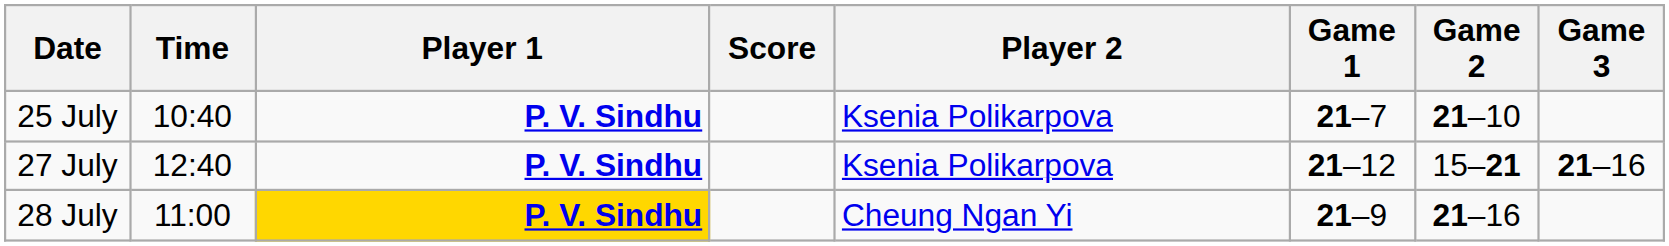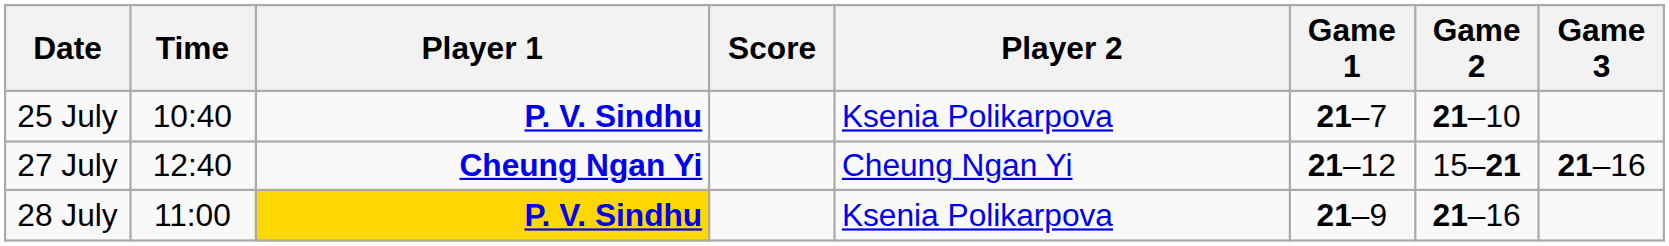27 July | Player 1: P. V. Sindhu -> Cheung Ngan Yi
27 July | Player 2: Ksenia Polikarpova -> Cheung Ngan Yi
28 July | Player 2: Cheung Ngan Yi -> Ksenia Polikarpova
